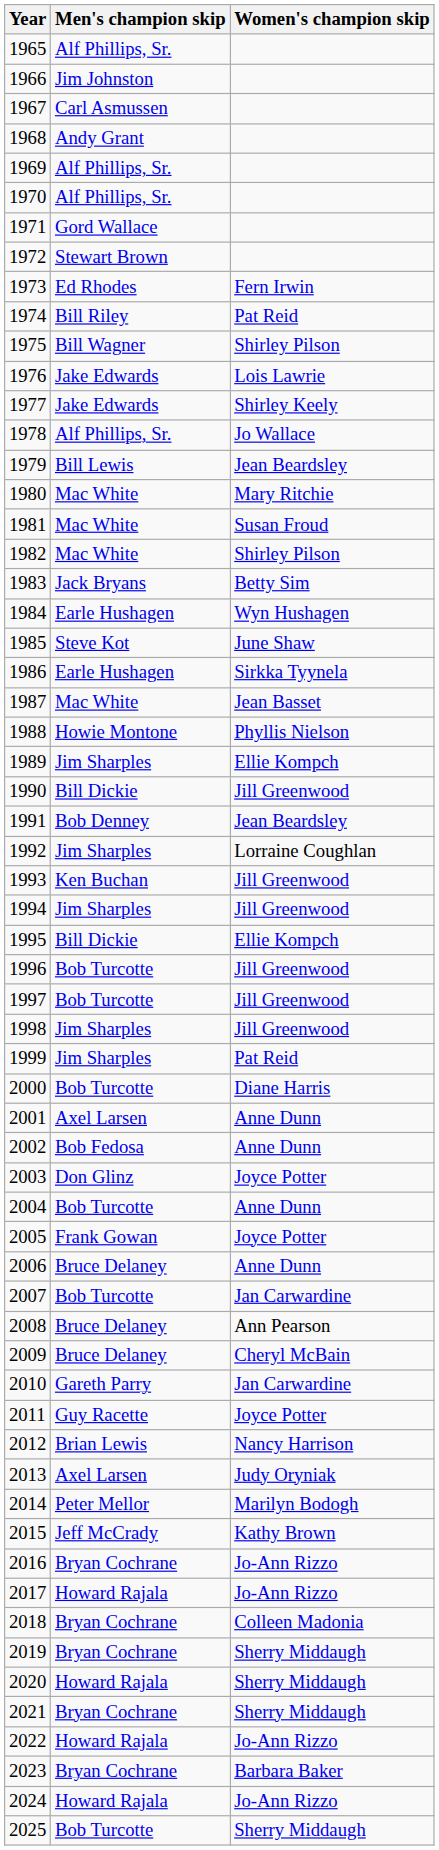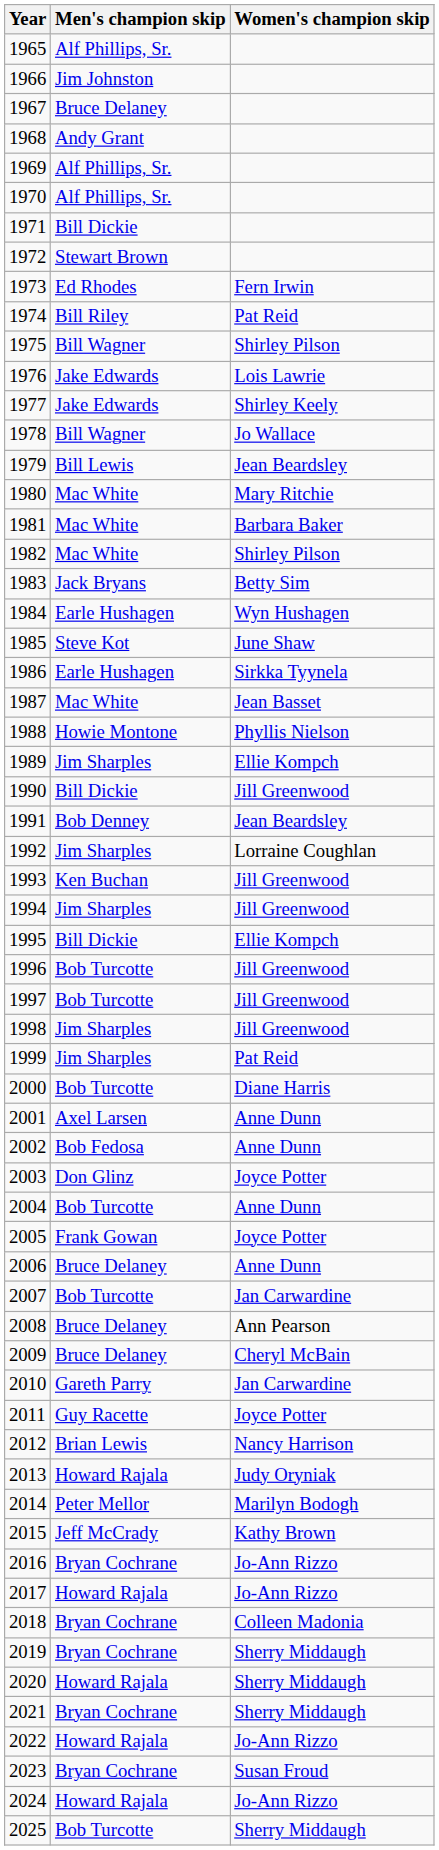1967 | Men's champion skip: Carl Asmussen -> Bruce Delaney
1971 | Men's champion skip: Gord Wallace -> Bill Dickie
1978 | Men's champion skip: Alf Phillips, Sr. -> Bill Wagner
1981 | Women's champion skip: Susan Froud -> Barbara Baker
2013 | Men's champion skip: Axel Larsen -> Howard Rajala
2023 | Women's champion skip: Barbara Baker -> Susan Froud
